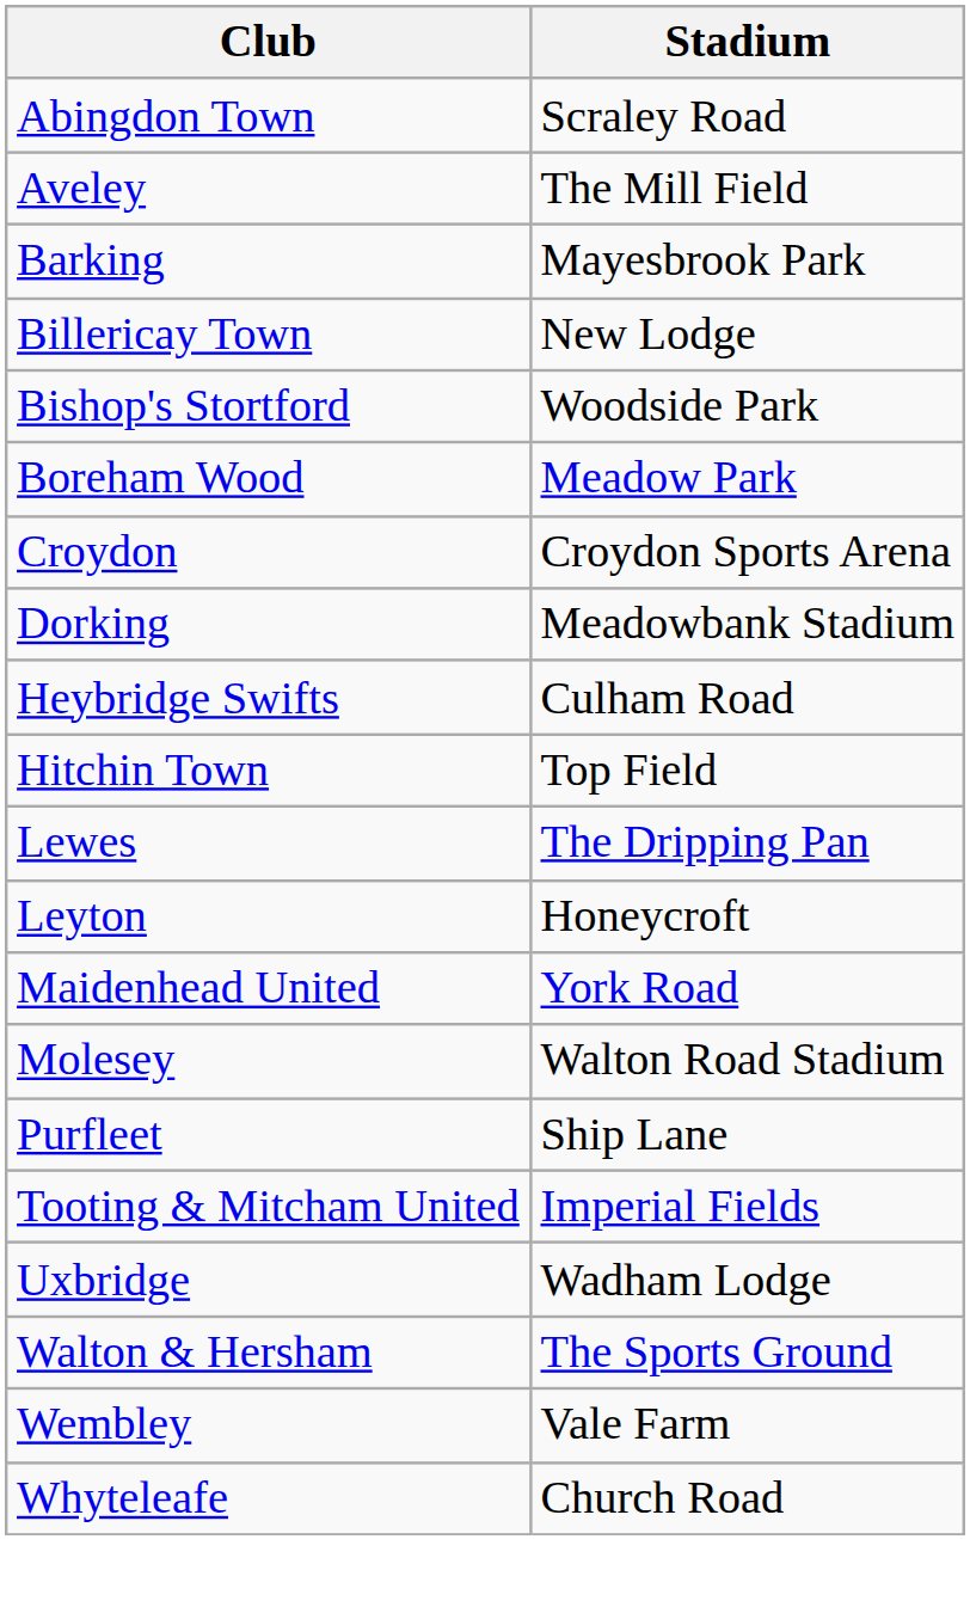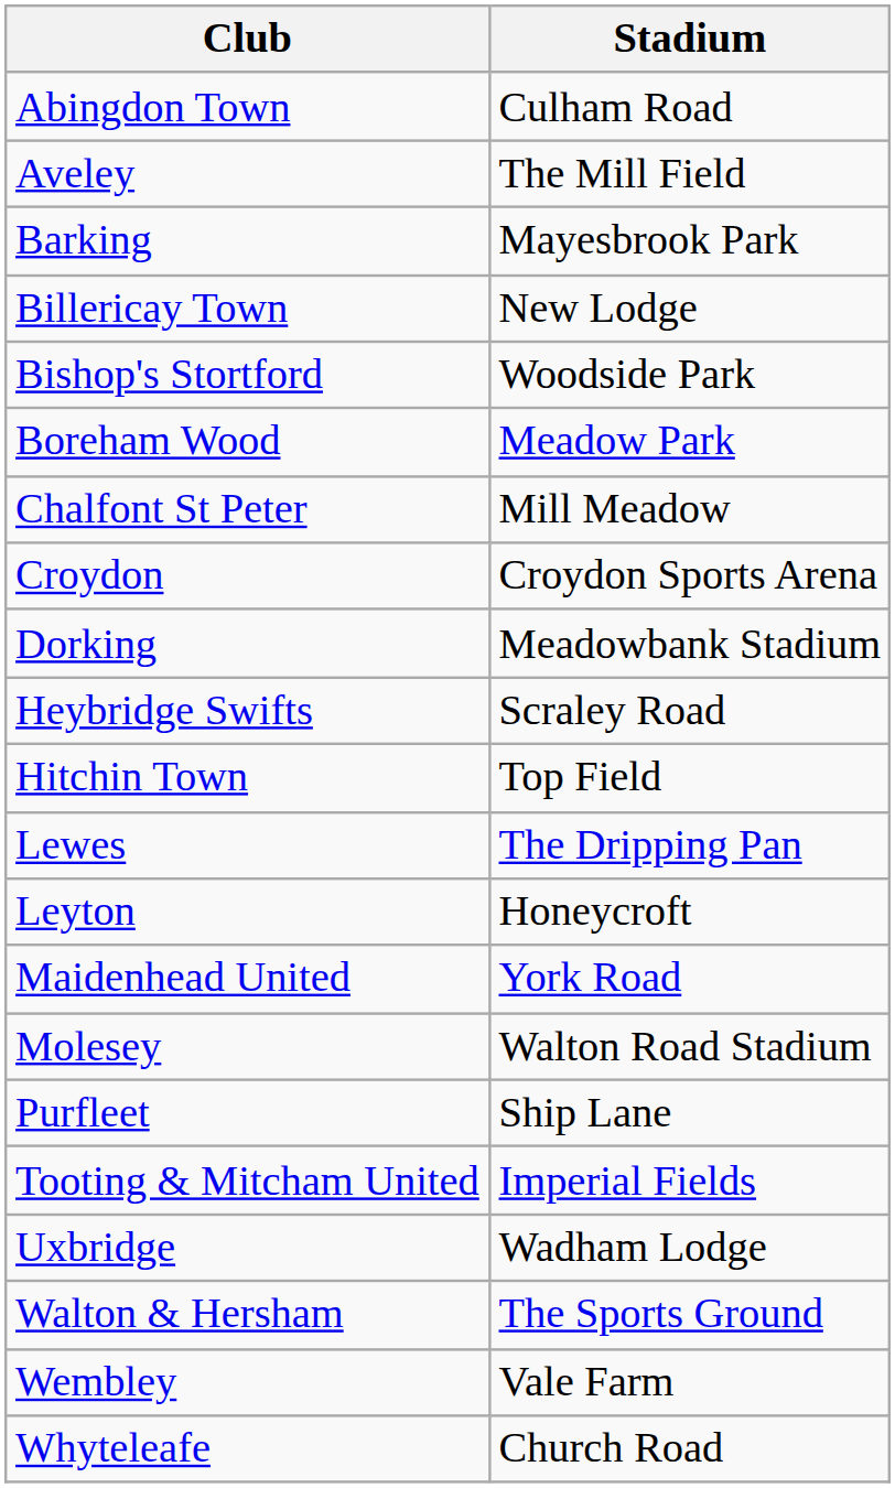Abingdon Town | Stadium: Scraley Road -> Culham Road
+ row: Chalfont St Peter | Mill Meadow
Heybridge Swifts | Stadium: Culham Road -> Scraley Road
